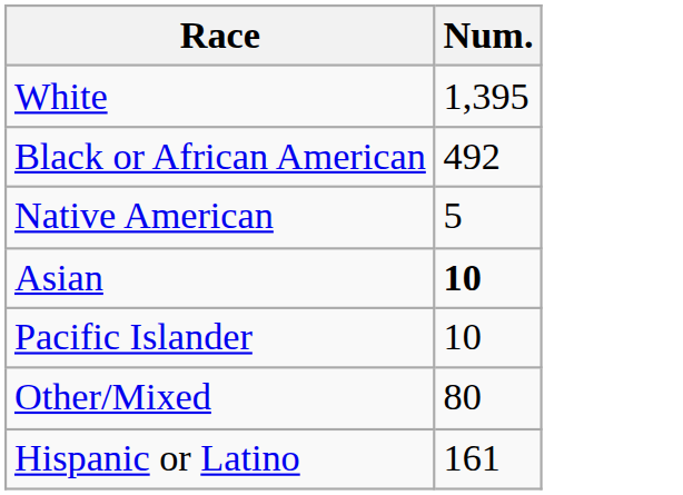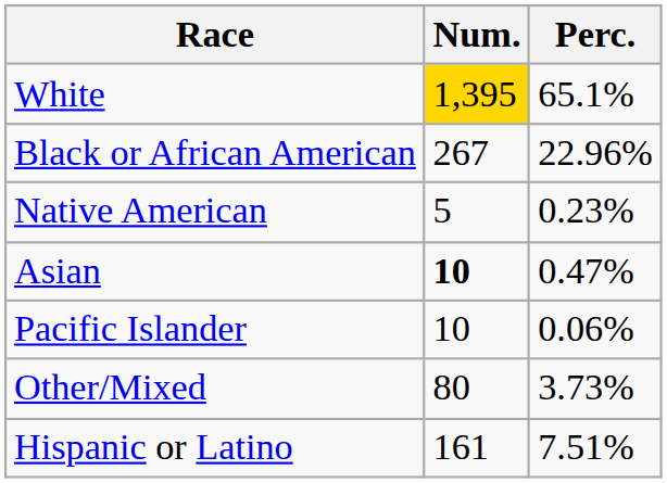+ column: Perc. | 65.1% | 22.96% | 0.23% | 0.47% | 0.06% | 3.73% | 7.51%
White | Num.: no background -> gold background
Black or African American | Num.: 492 -> 267
